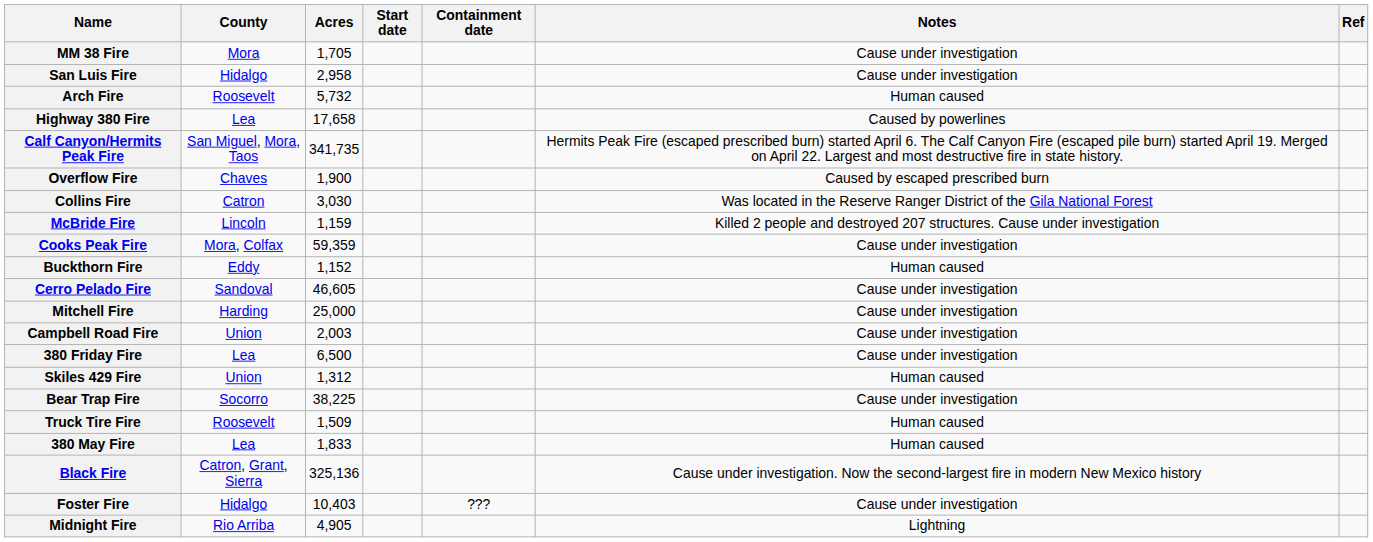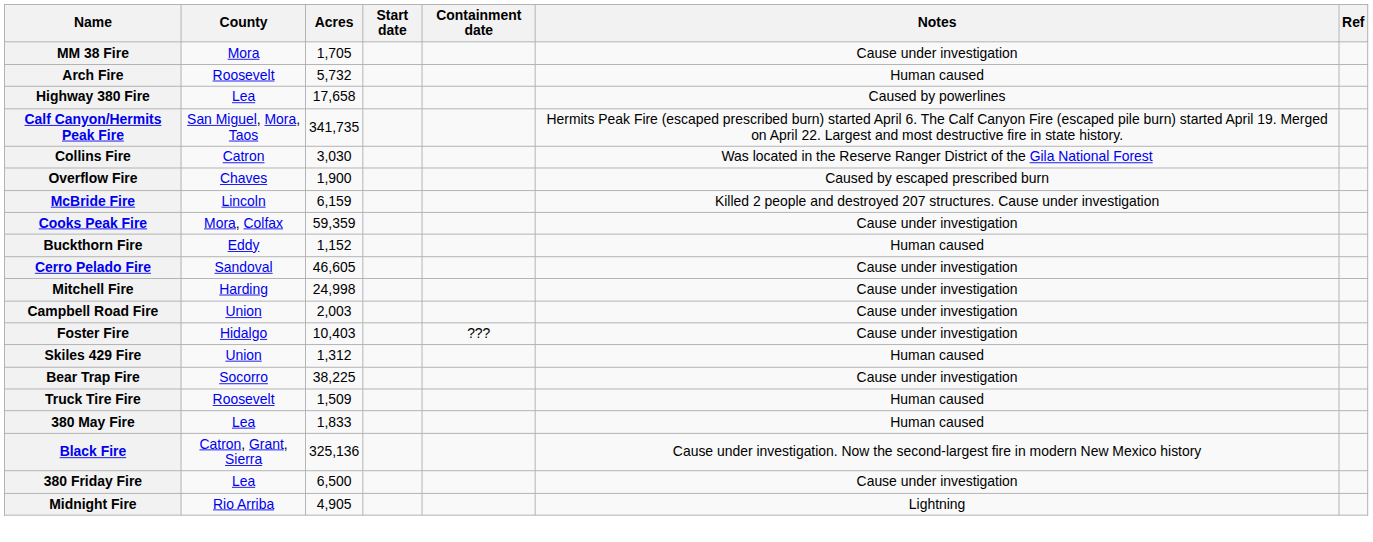- row: San Luis Fire | Hidalgo | 2,958 | Cause under investigation
rows swapped: Collins Fire <-> Overflow Fire
McBride Fire | Acres: 1,159 -> 6,159
Mitchell Fire | Acres: 25,000 -> 24,998
rows swapped: 380 Friday Fire <-> Foster Fire
